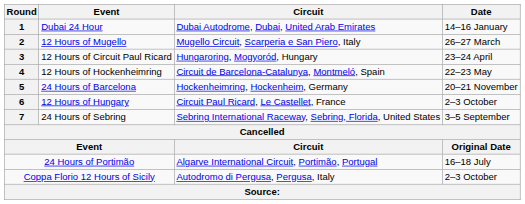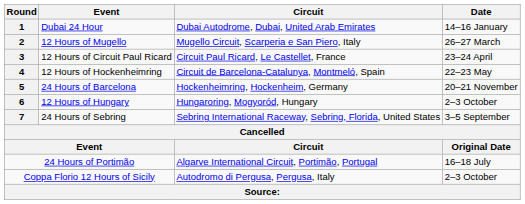12 Hours of Circuit Paul Ricard | Circuit: Hungaroring, Mogyoród, Hungary -> Circuit Paul Ricard, Le Castellet, France
12 Hours of Hungary | Circuit: Circuit Paul Ricard, Le Castellet, France -> Hungaroring, Mogyoród, Hungary
